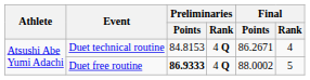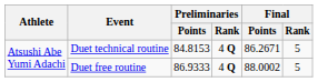Duet technical routine | Final / Rank: 4 -> 5
Duet free routine | Preliminaries / Points: bold -> normal
